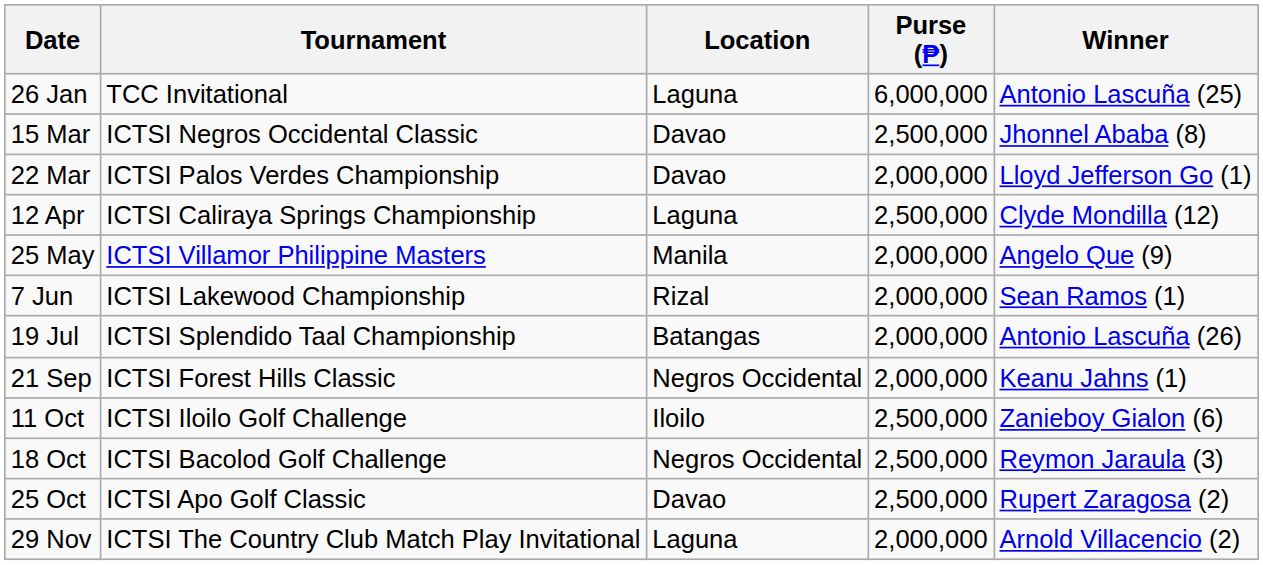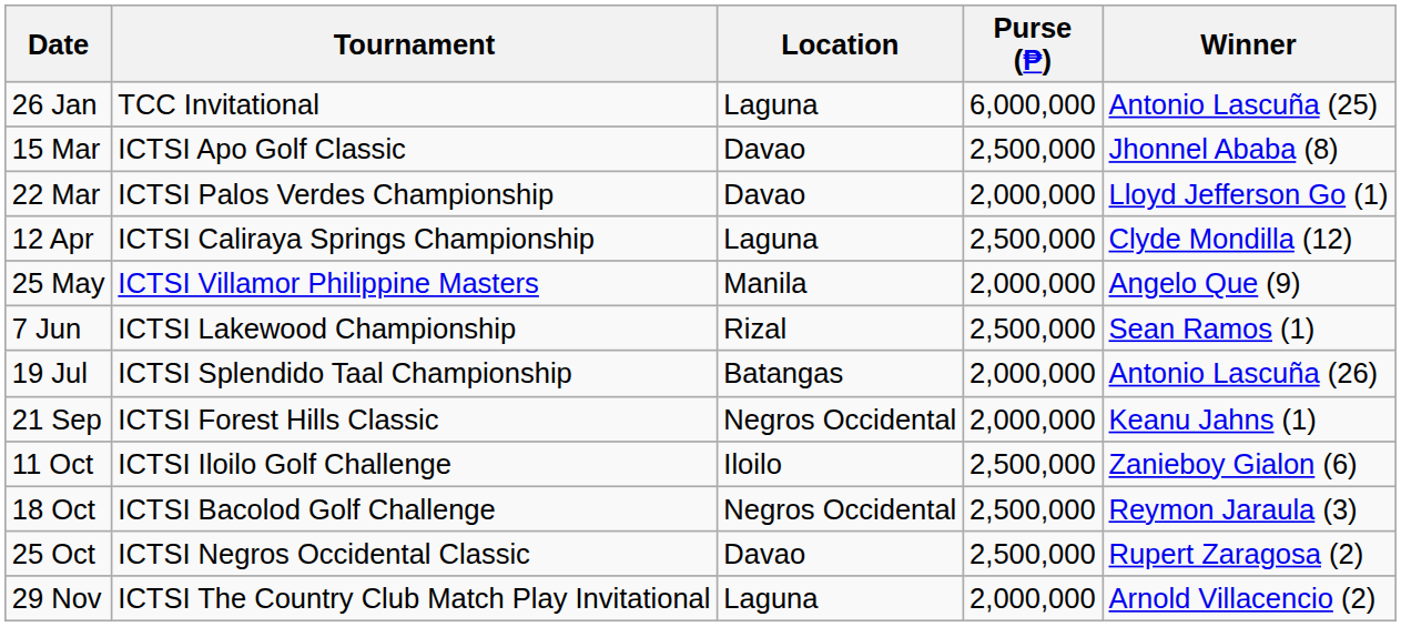15 Mar | Tournament: ICTSI Negros Occidental Classic -> ICTSI Apo Golf Classic
7 Jun | Purse (₱): 2,000,000 -> 2,500,000
25 Oct | Tournament: ICTSI Apo Golf Classic -> ICTSI Negros Occidental Classic
